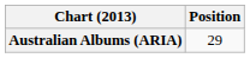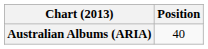Australian Albums (ARIA) | Position: 29 -> 40
